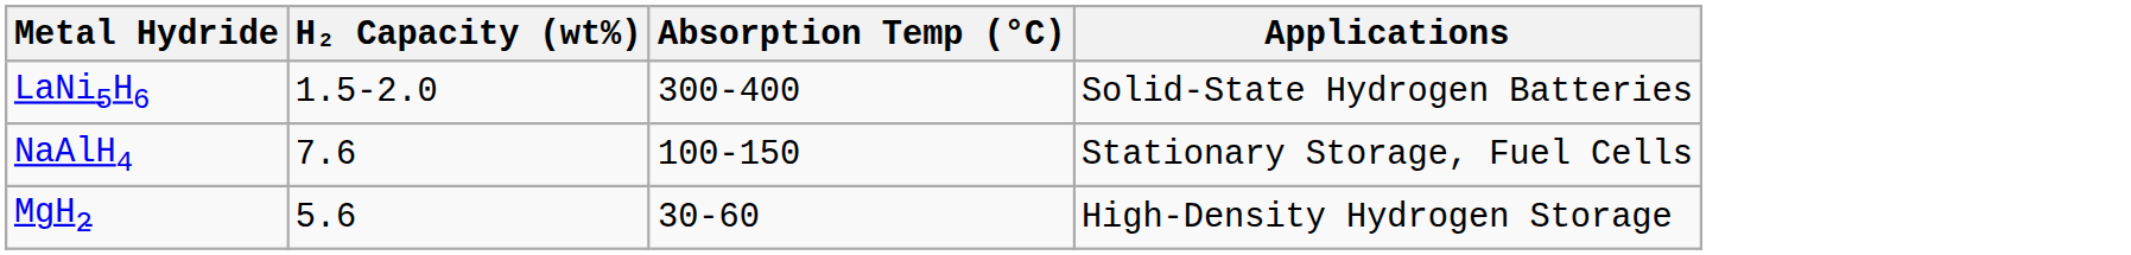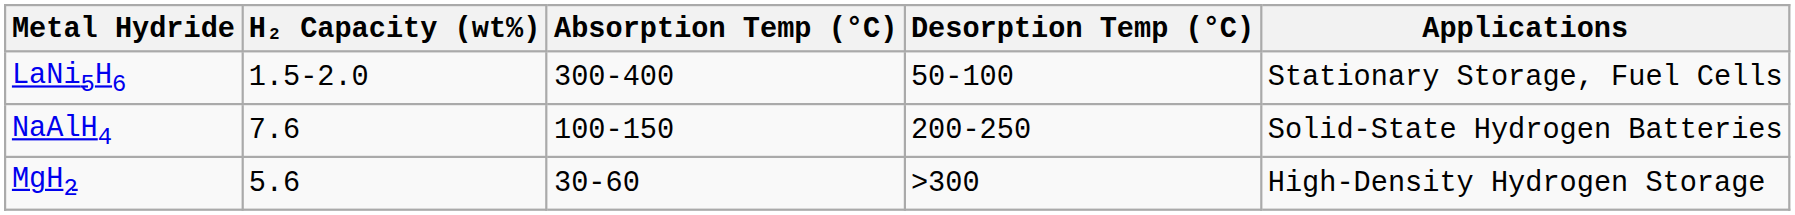+ column: Desorption Temp (°C) | 50-100 | 200-250 | >300
LaNi5H6 | Applications: Solid-State Hydrogen Batteries -> Stationary Storage, Fuel Cells
NaAlH4 | Applications: Stationary Storage, Fuel Cells -> Solid-State Hydrogen Batteries
